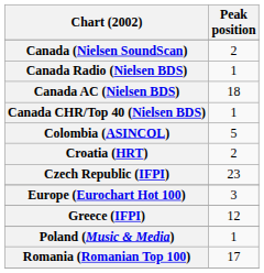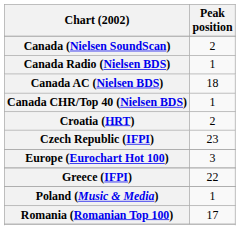- row: Colombia (ASINCOL) | 5
Greece (IFPI) | Peak position: 12 -> 22
